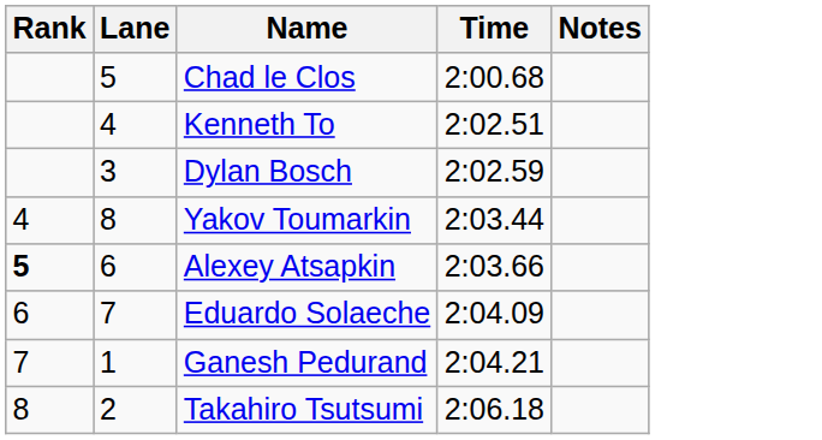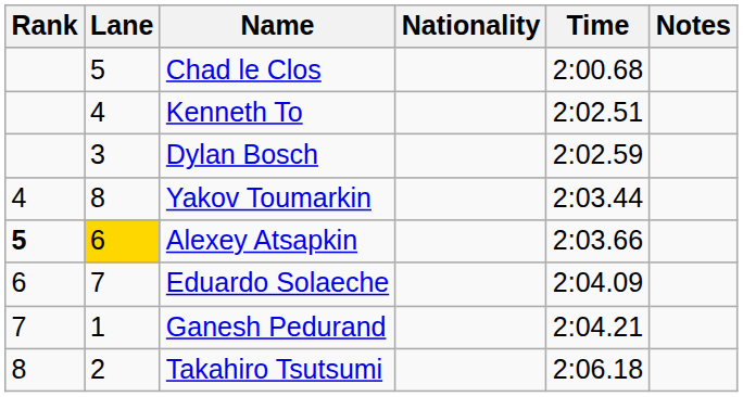+ column: Nationality
Alexey Atsapkin | Lane: no background -> gold background
